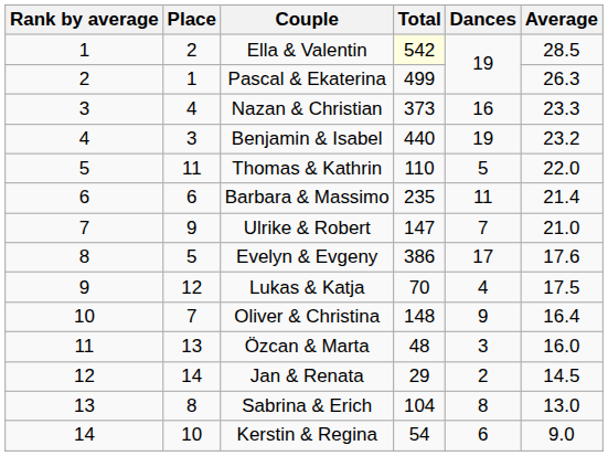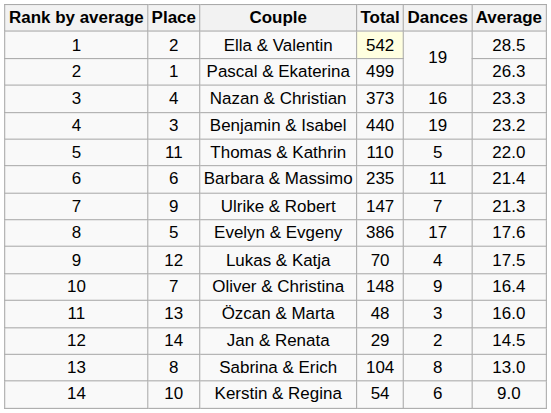Ulrike & Robert | Average: 21.0 -> 21.3
